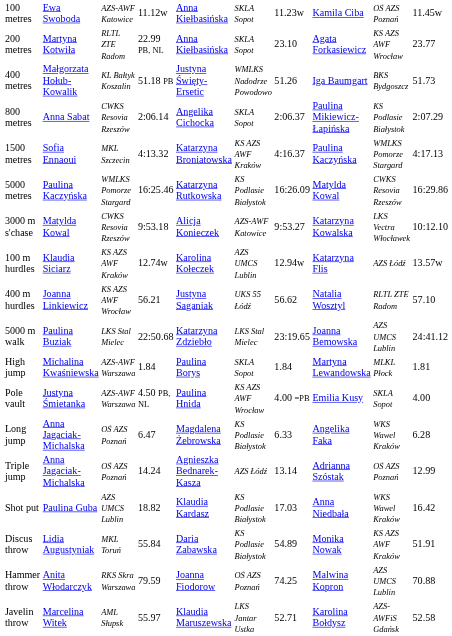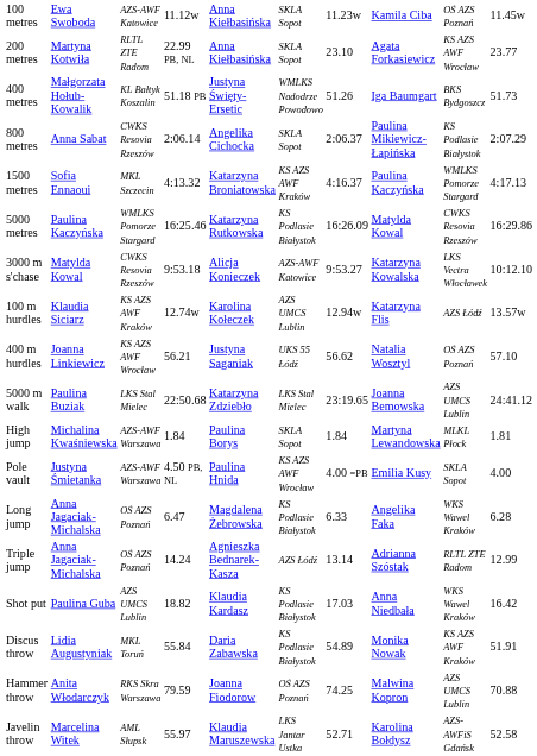400 m hurdles | column 9: RLTL ZTE Radom -> OŚ AZS Poznań
Triple jump | column 9: OŚ AZS Poznań -> RLTL ZTE Radom
